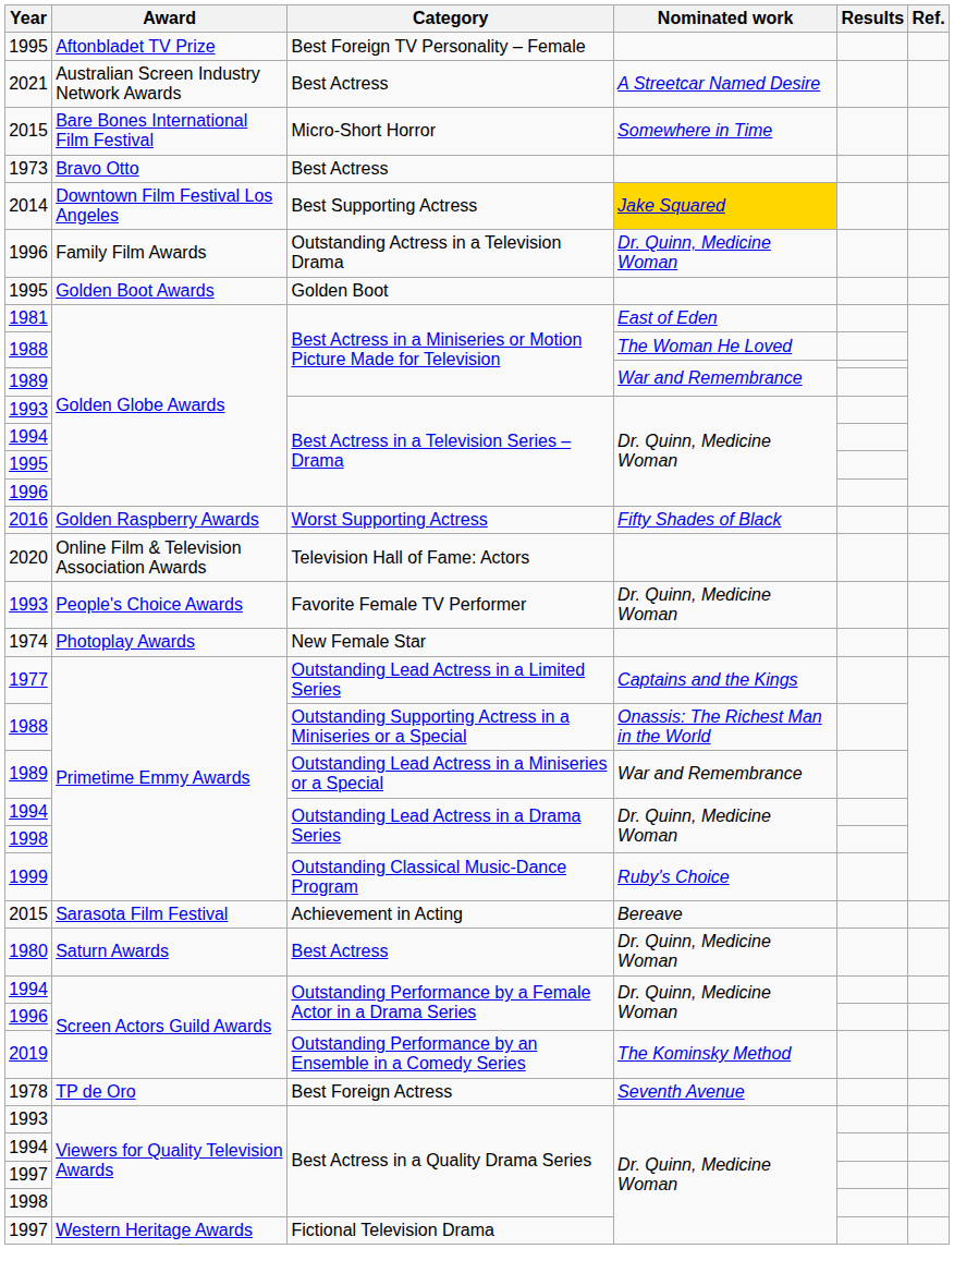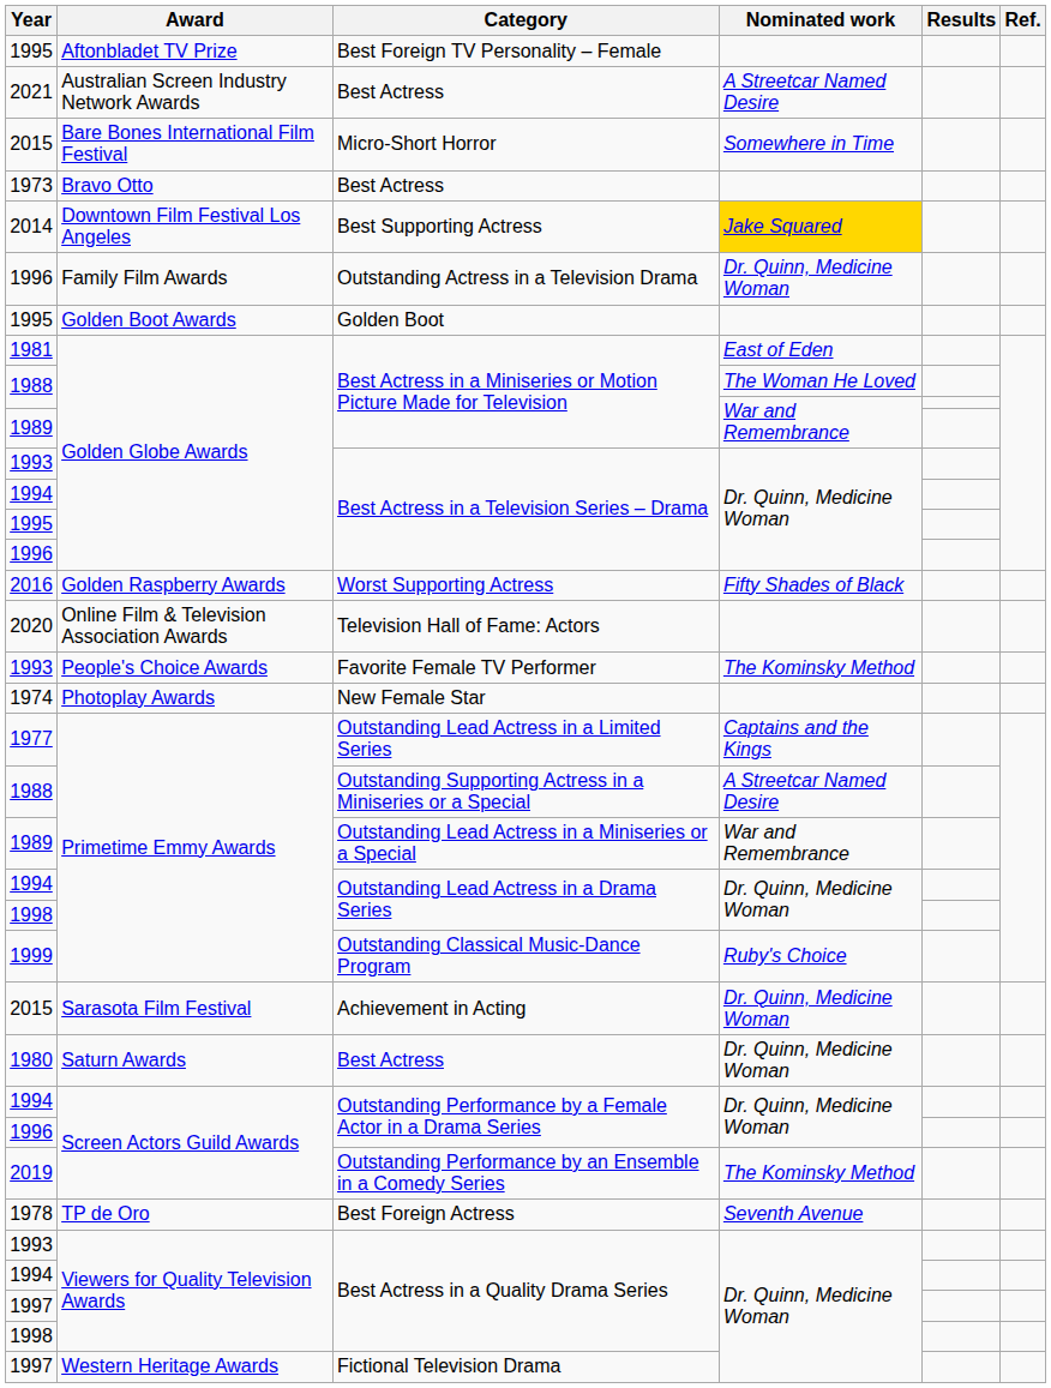Favorite Female TV Performer | Nominated work: Dr. Quinn, Medicine Woman -> The Kominsky Method
Outstanding Supporting Actress in a Miniseries or a Special | Nominated work: Onassis: The Richest Man in the World -> A Streetcar Named Desire
Achievement in Acting | Nominated work: Bereave -> Dr. Quinn, Medicine Woman
